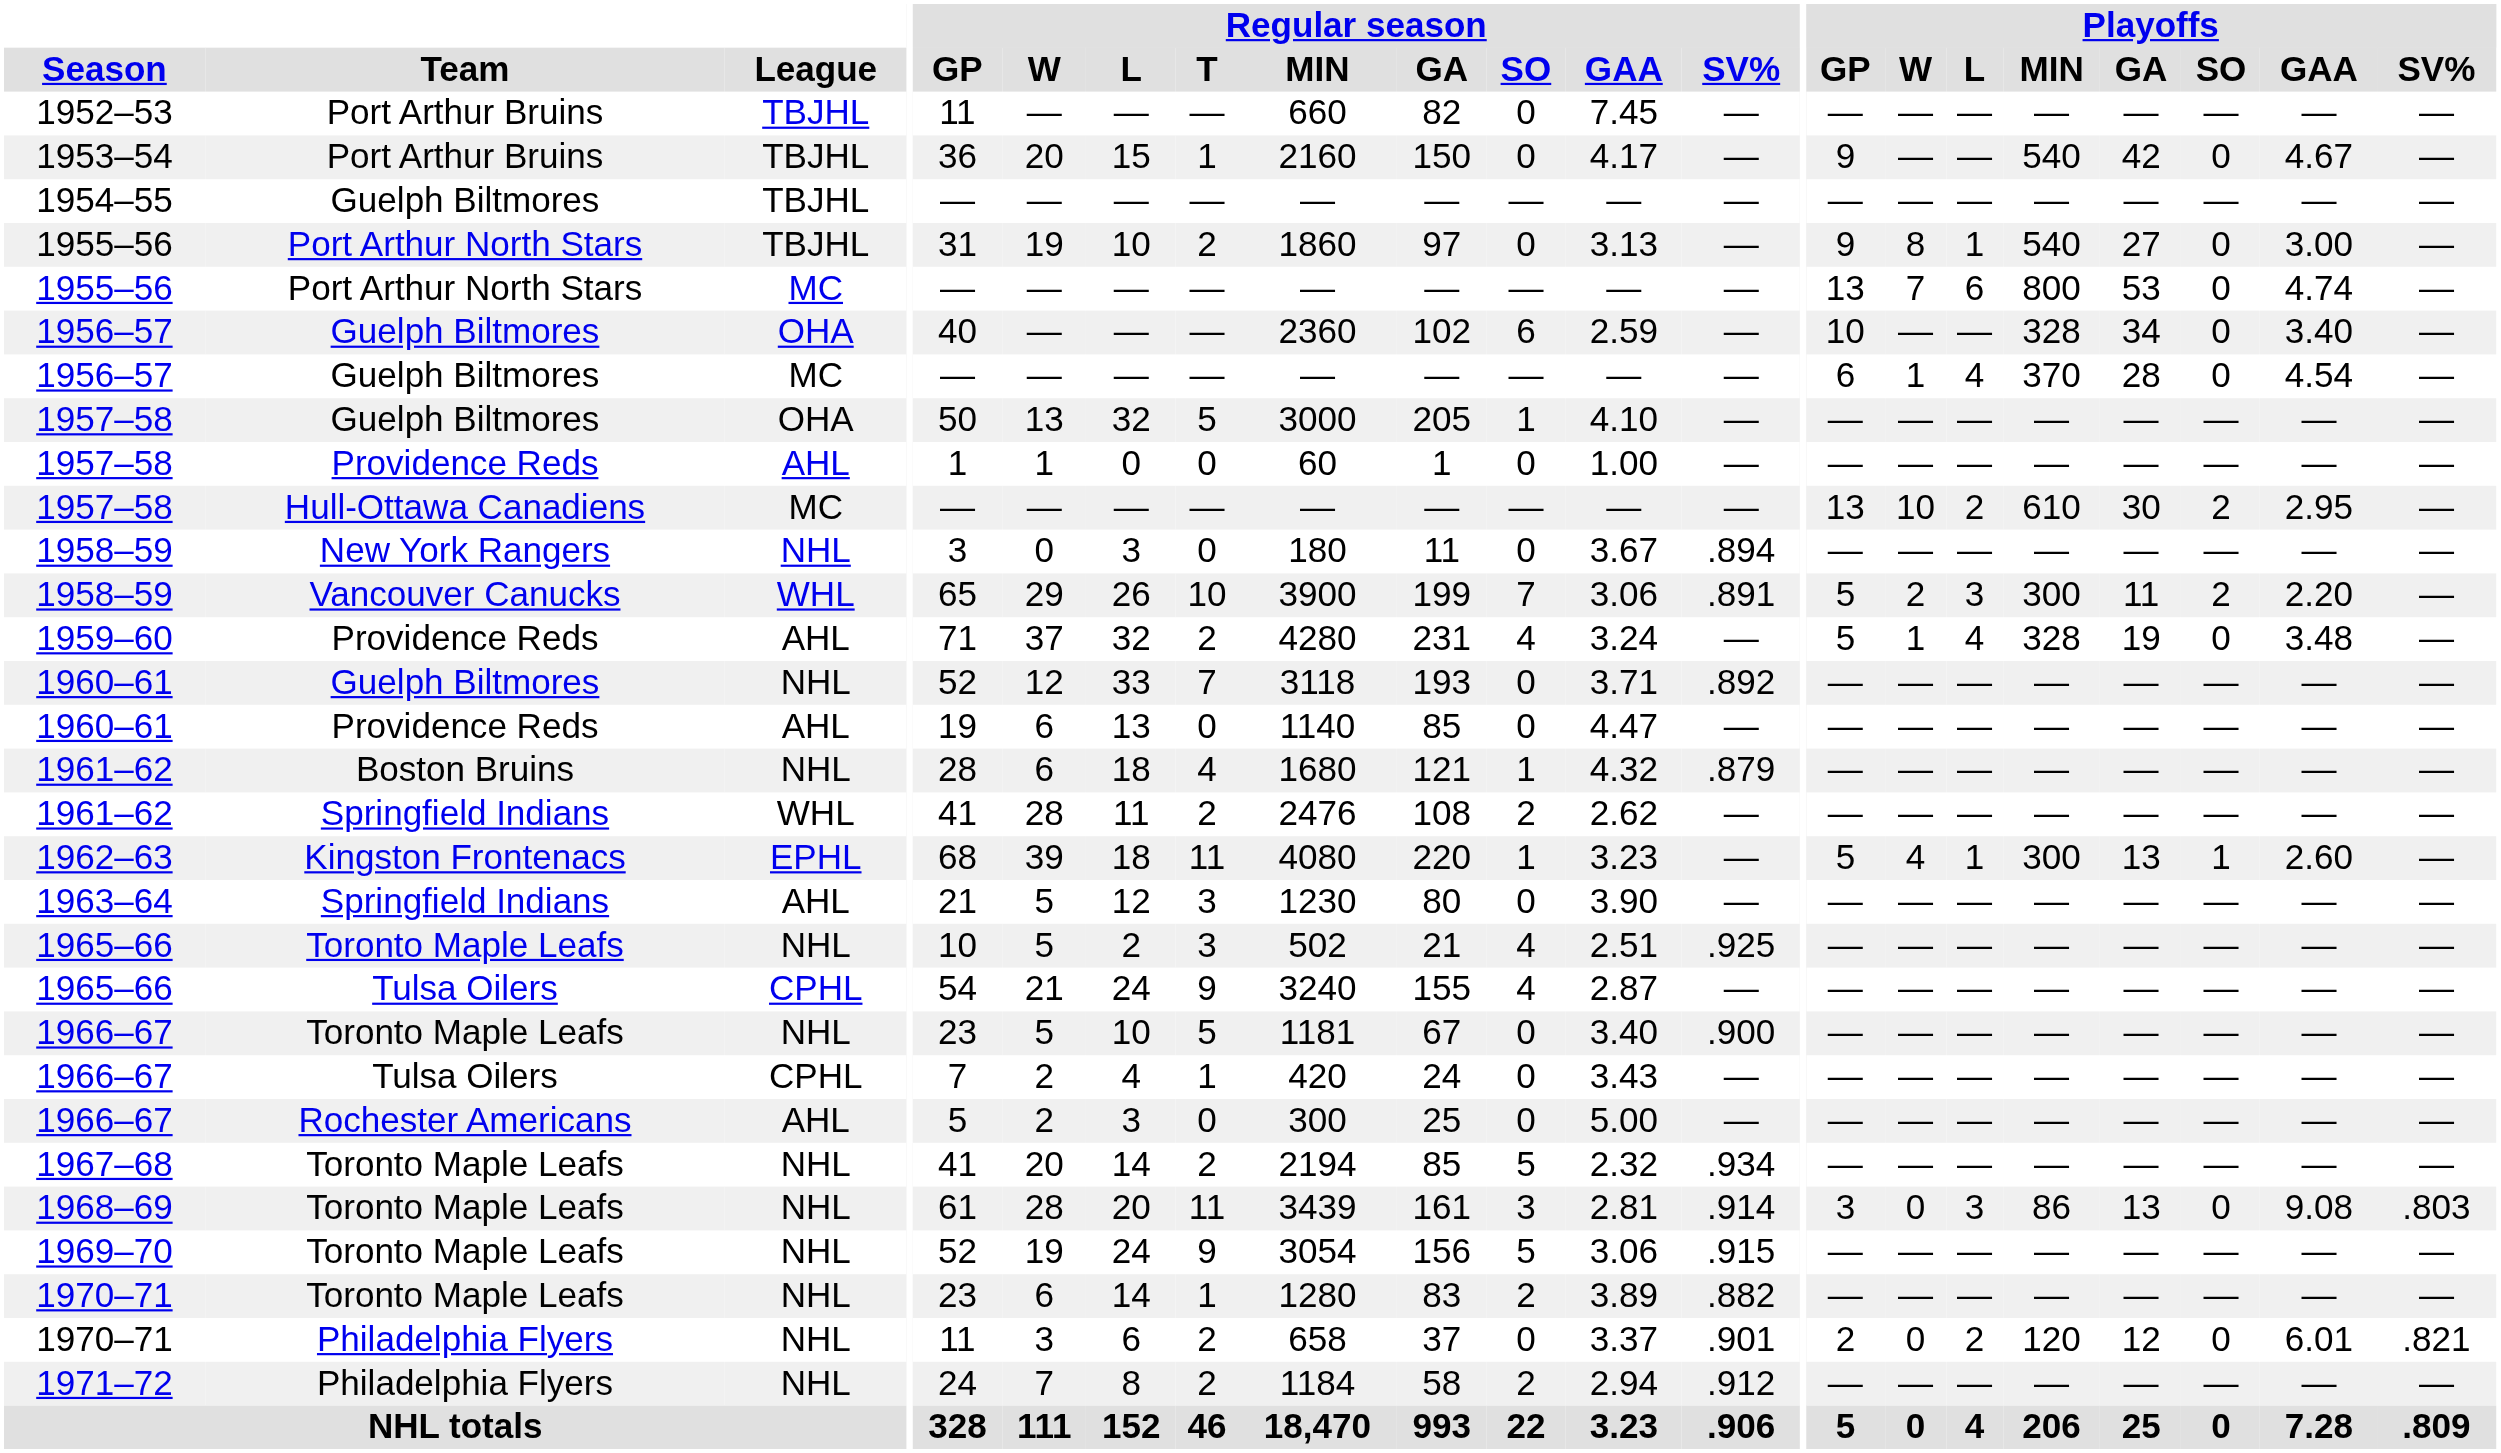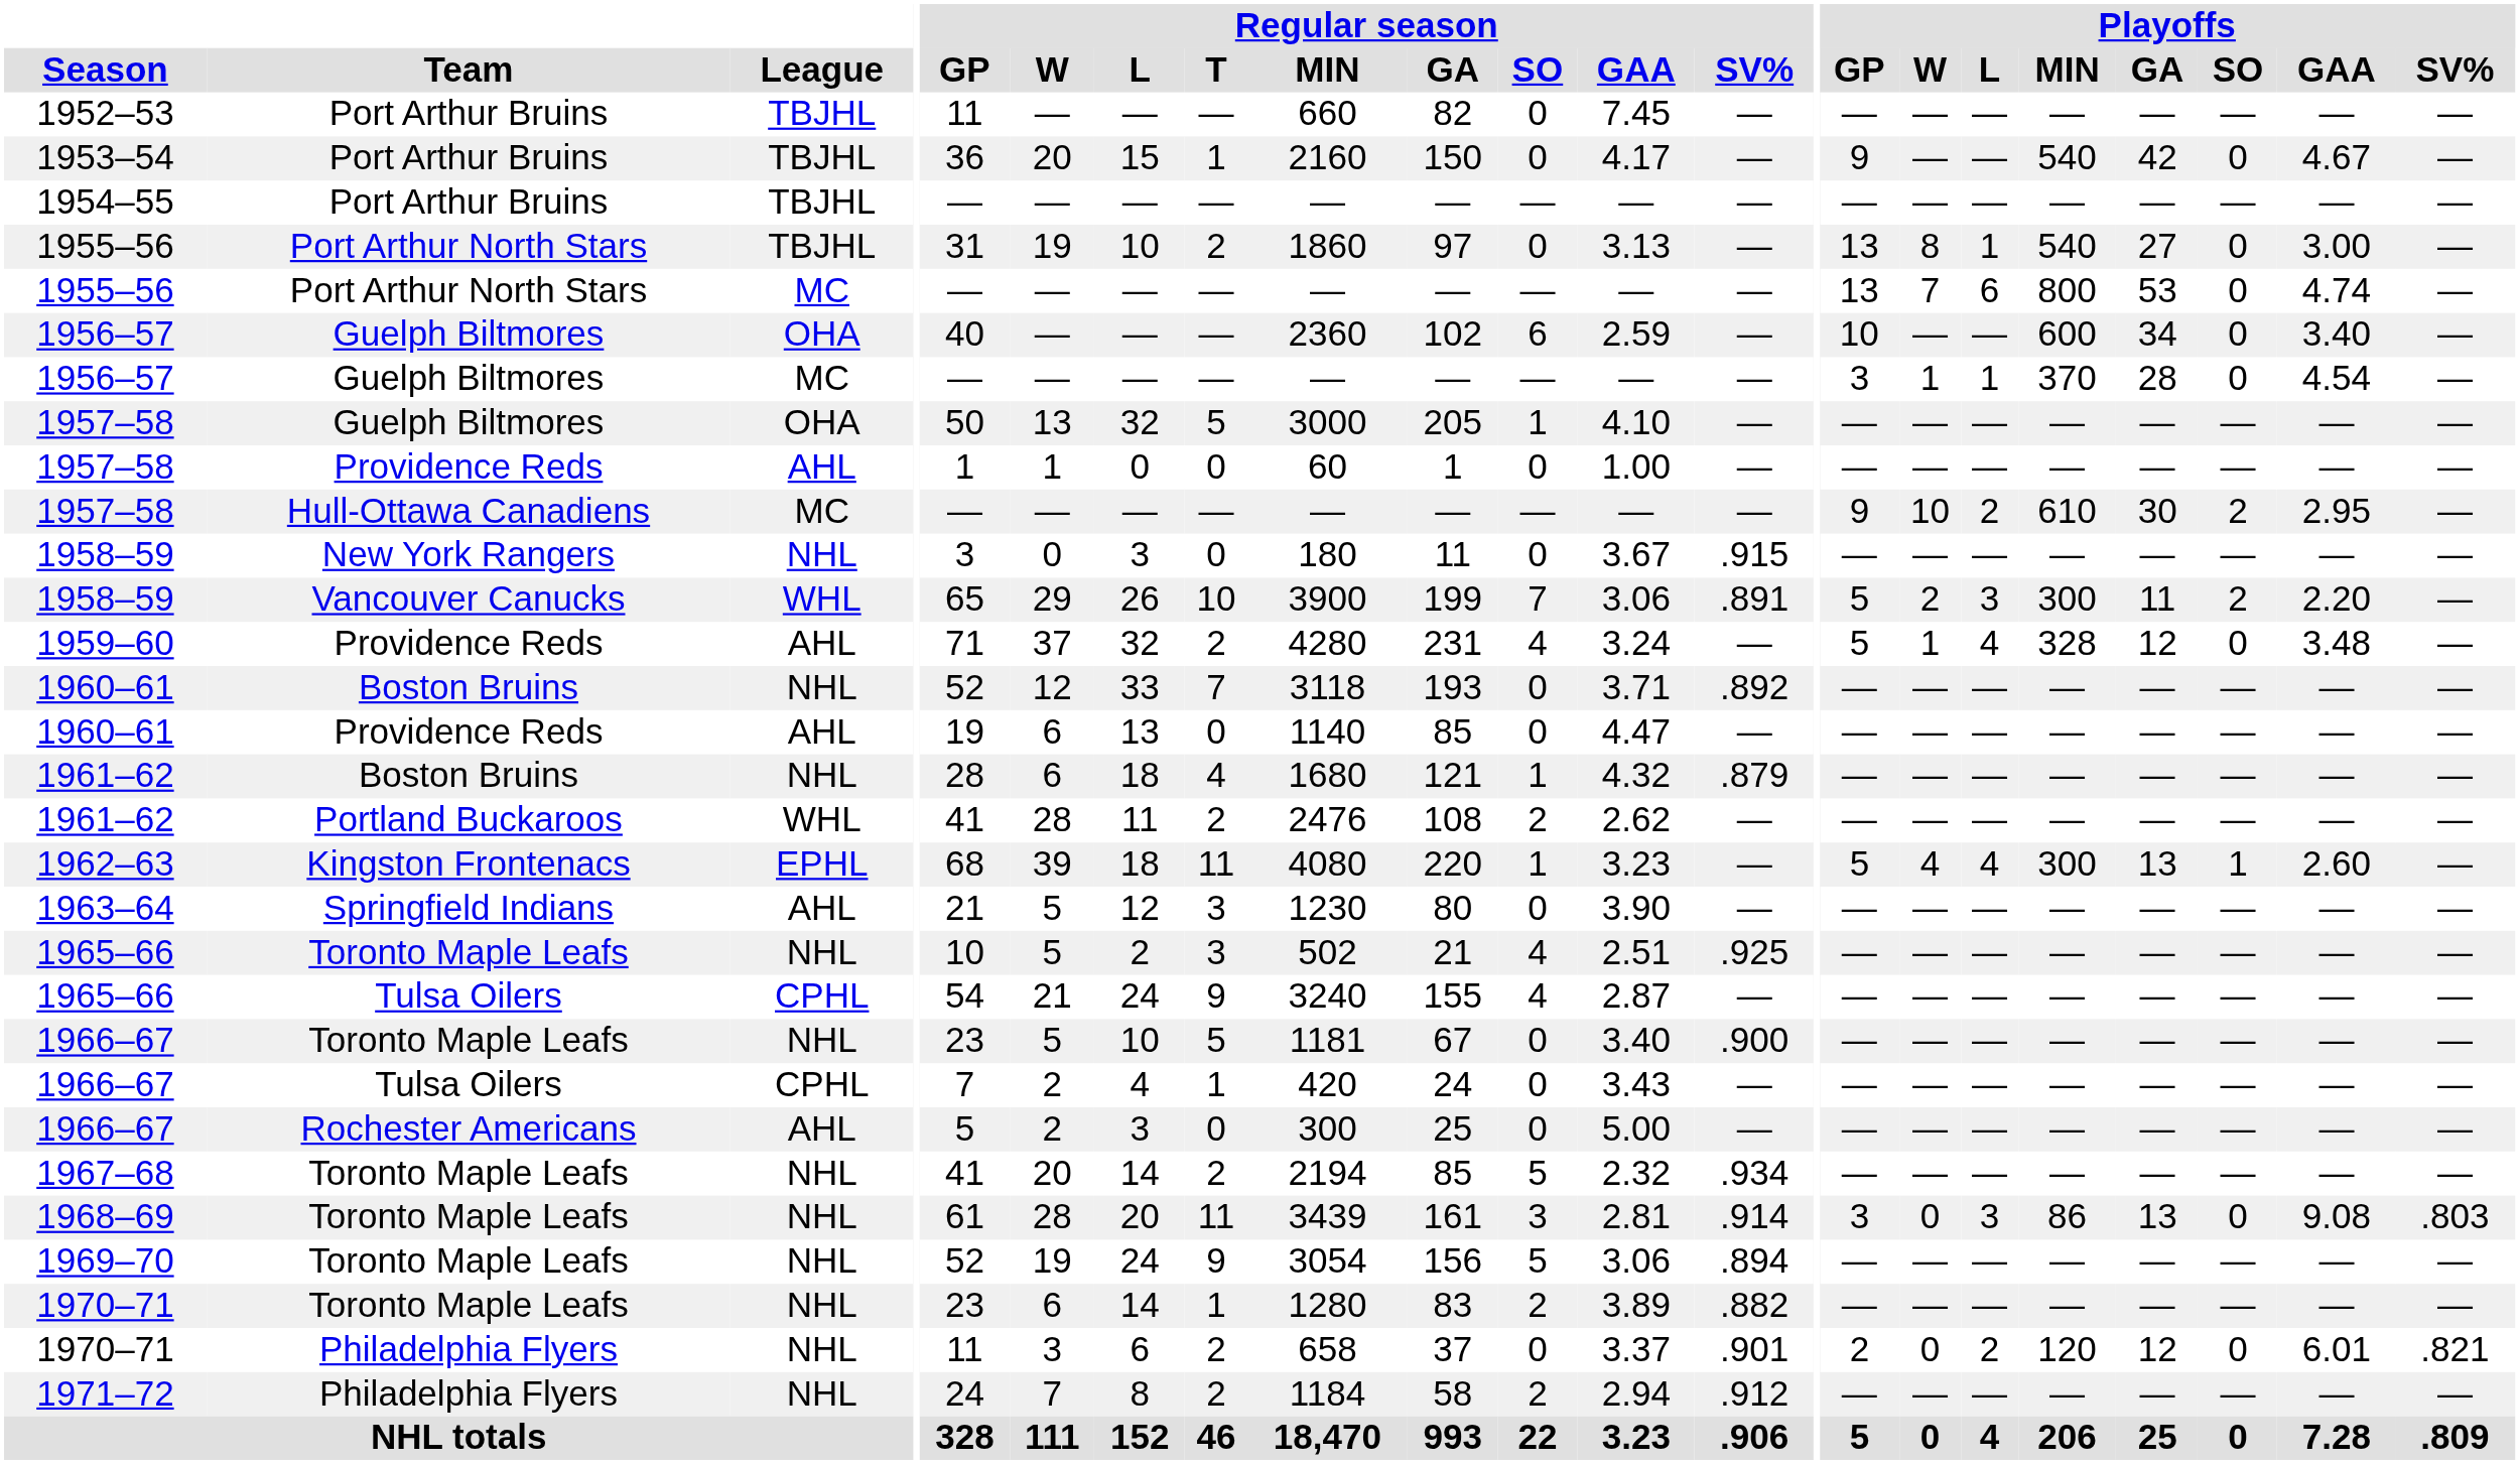1954–55 | Team: Guelph Biltmores -> Port Arthur Bruins
1955–56 / TBJHL | Playoffs / GP: 9 -> 13
1956–57 / OHA | Playoffs / MIN: 328 -> 600
1956–57 / MC | Playoffs / GP: 6 -> 3
1956–57 / MC | Playoffs / L: 4 -> 1
1957–58 / MC | Playoffs / GP: 13 -> 9
1958–59 / NHL | Regular season / SV%: .894 -> .915
1959–60 | Playoffs / GA: 19 -> 12
1960–61 / NHL | Team: Guelph Biltmores -> Boston Bruins
1961–62 / WHL | Team: Springfield Indians -> Portland Buckaroos
1962–63 | Playoffs / L: 1 -> 4
1969–70 | Regular season / SV%: .915 -> .894
